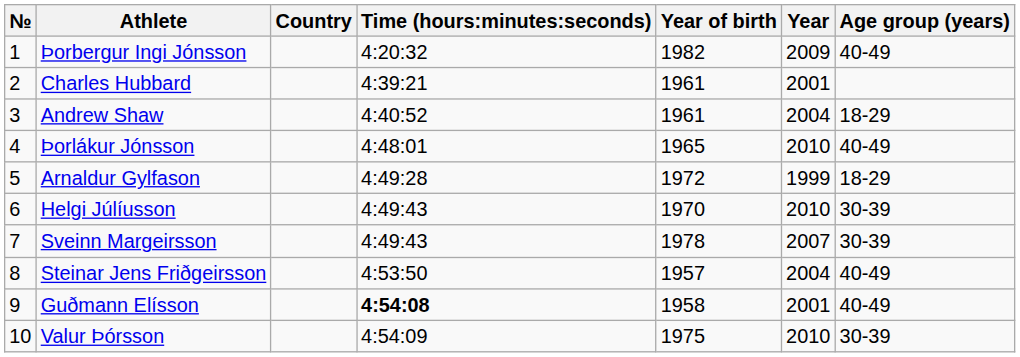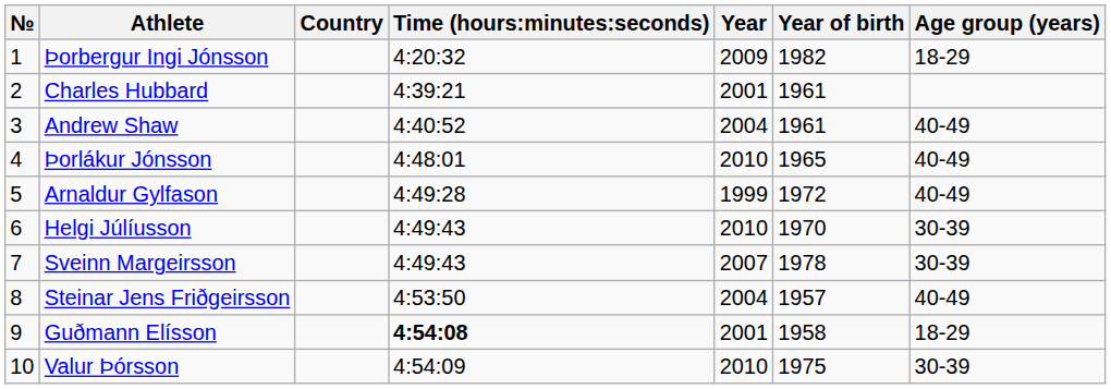columns swapped: Year <-> Year of birth
Þorbergur Ingi Jónsson | Age group (years): 40-49 -> 18-29
Andrew Shaw | Age group (years): 18-29 -> 40-49
Arnaldur Gylfason | Age group (years): 18-29 -> 40-49
Guðmann Elísson | Age group (years): 40-49 -> 18-29
